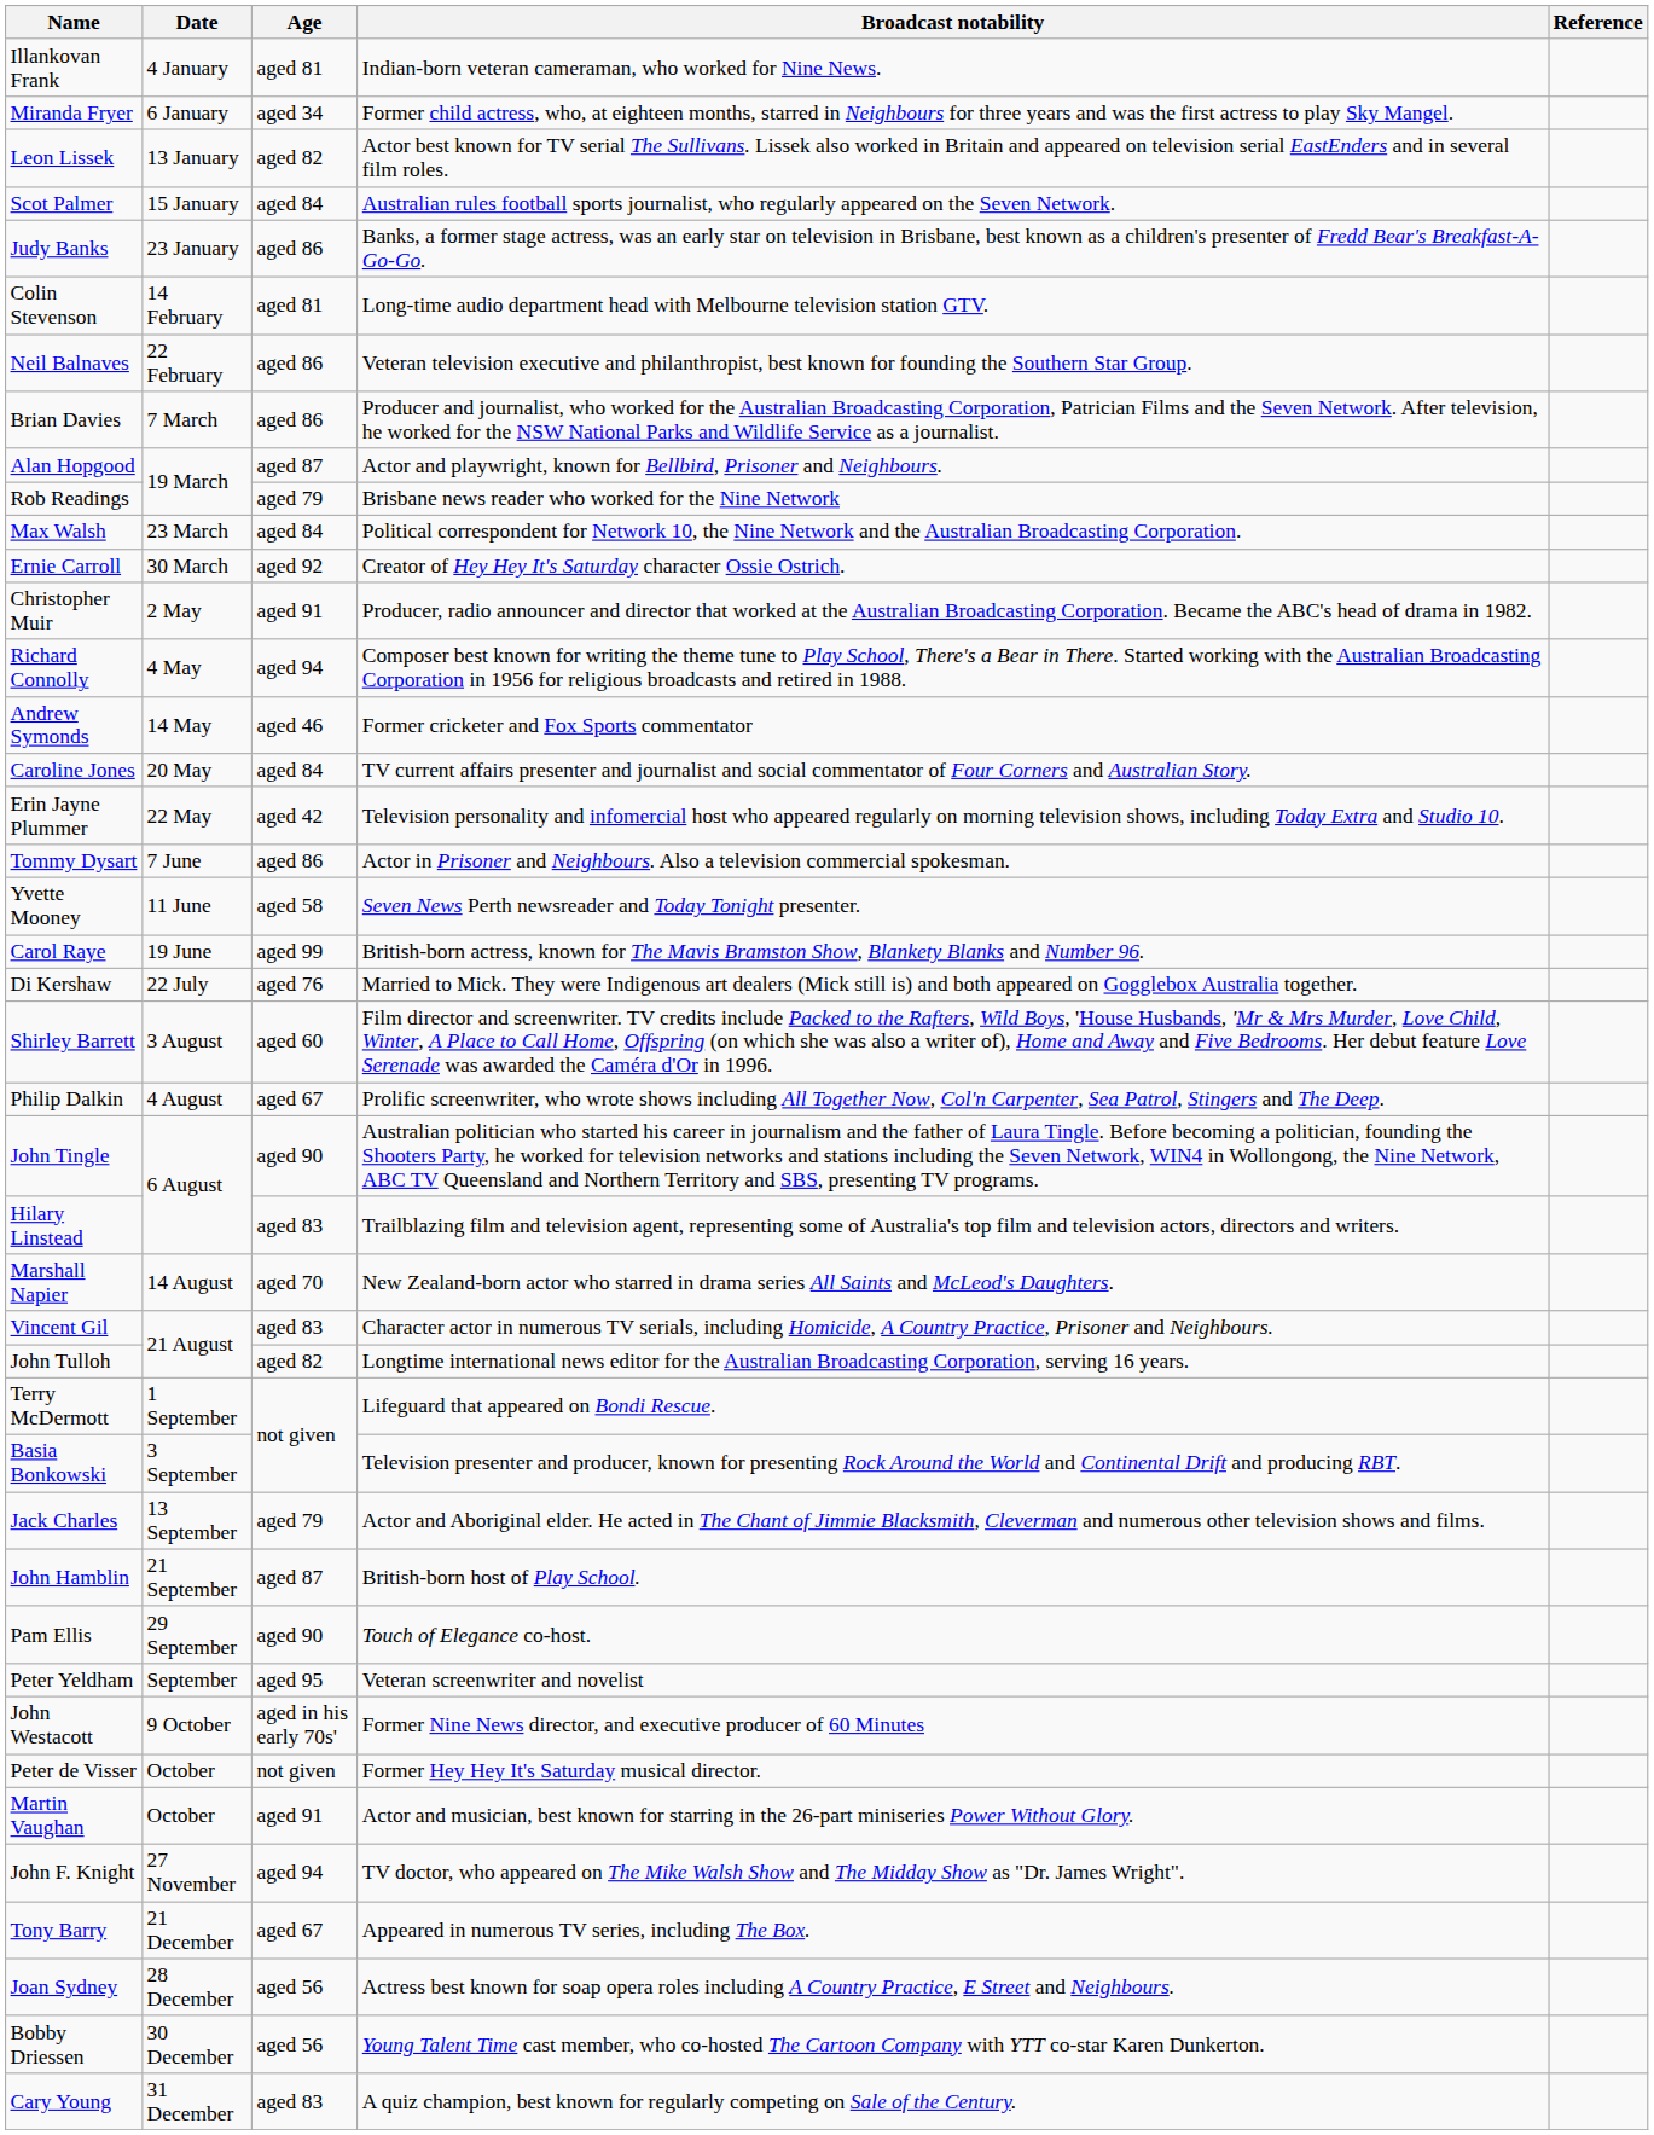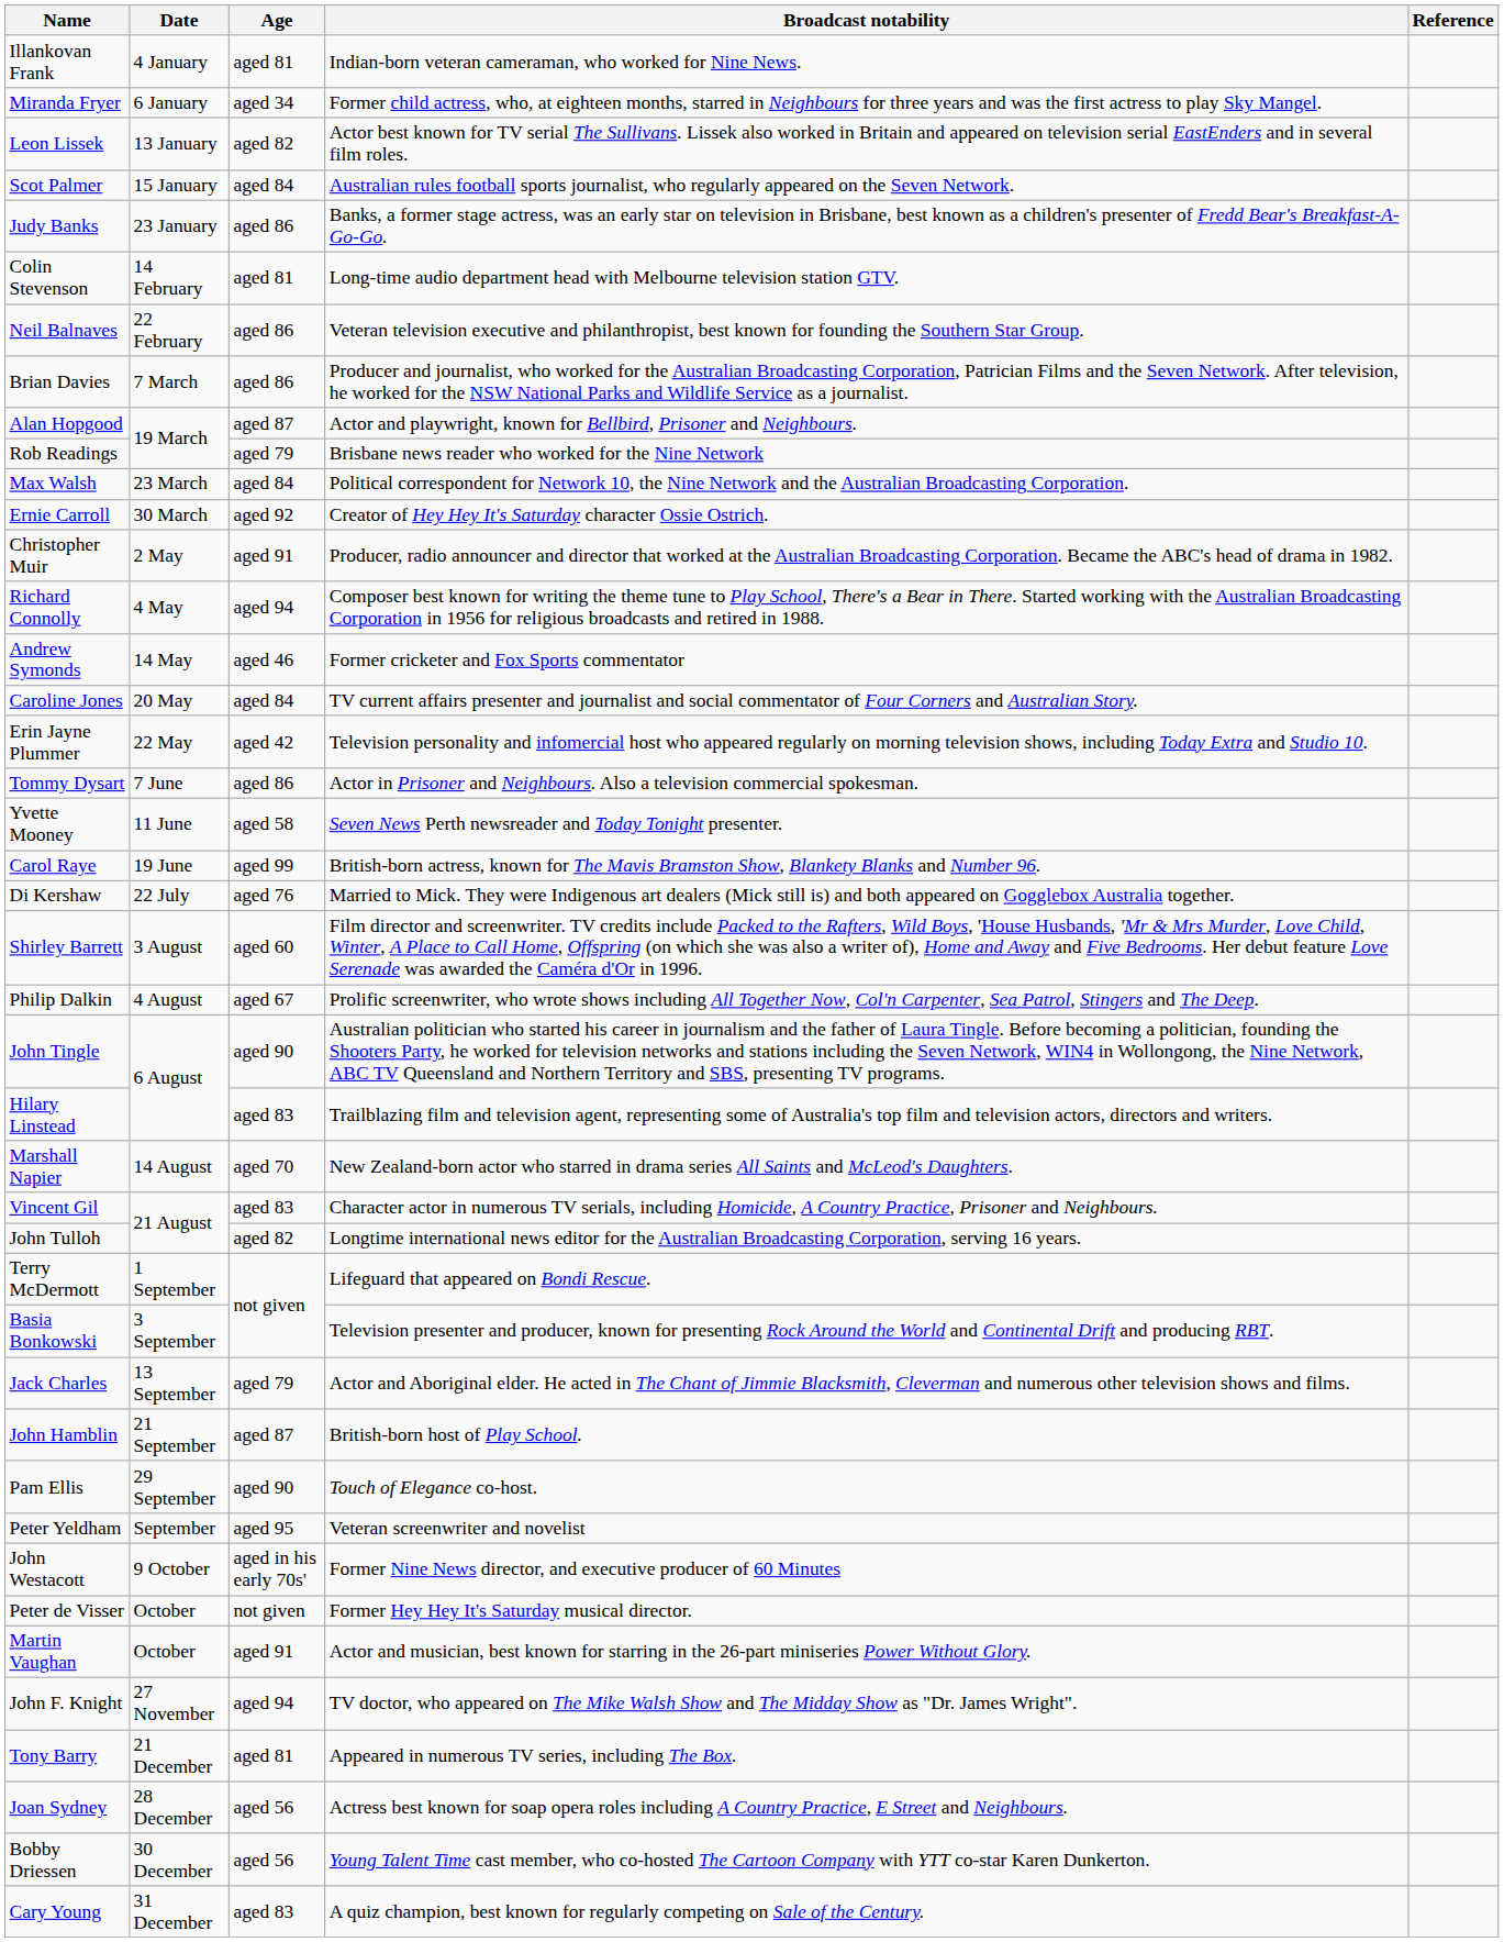Tony Barry | Age: aged 67 -> aged 81
